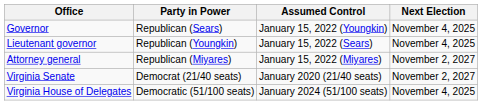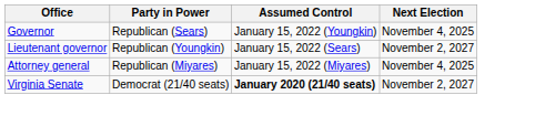Lieutenant governor | Next Election: November 4, 2025 -> November 2, 2027
Attorney general | Next Election: November 2, 2027 -> November 4, 2025
Virginia Senate | Assumed Control: normal -> bold
- row: Virginia House of Delegates | Democratic (51/100 seats) | January 2024 (51/100 seats) | November 4, 2025
